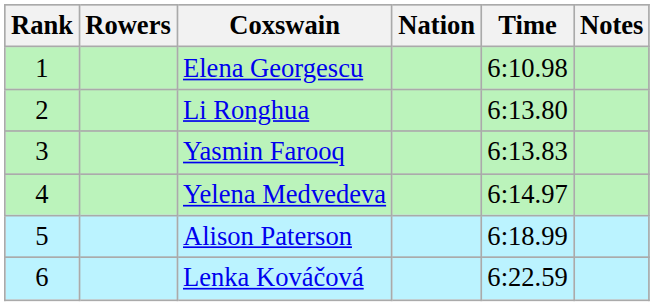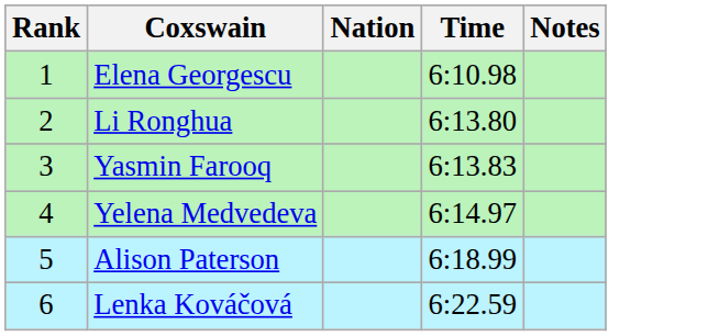- column: Rowers
